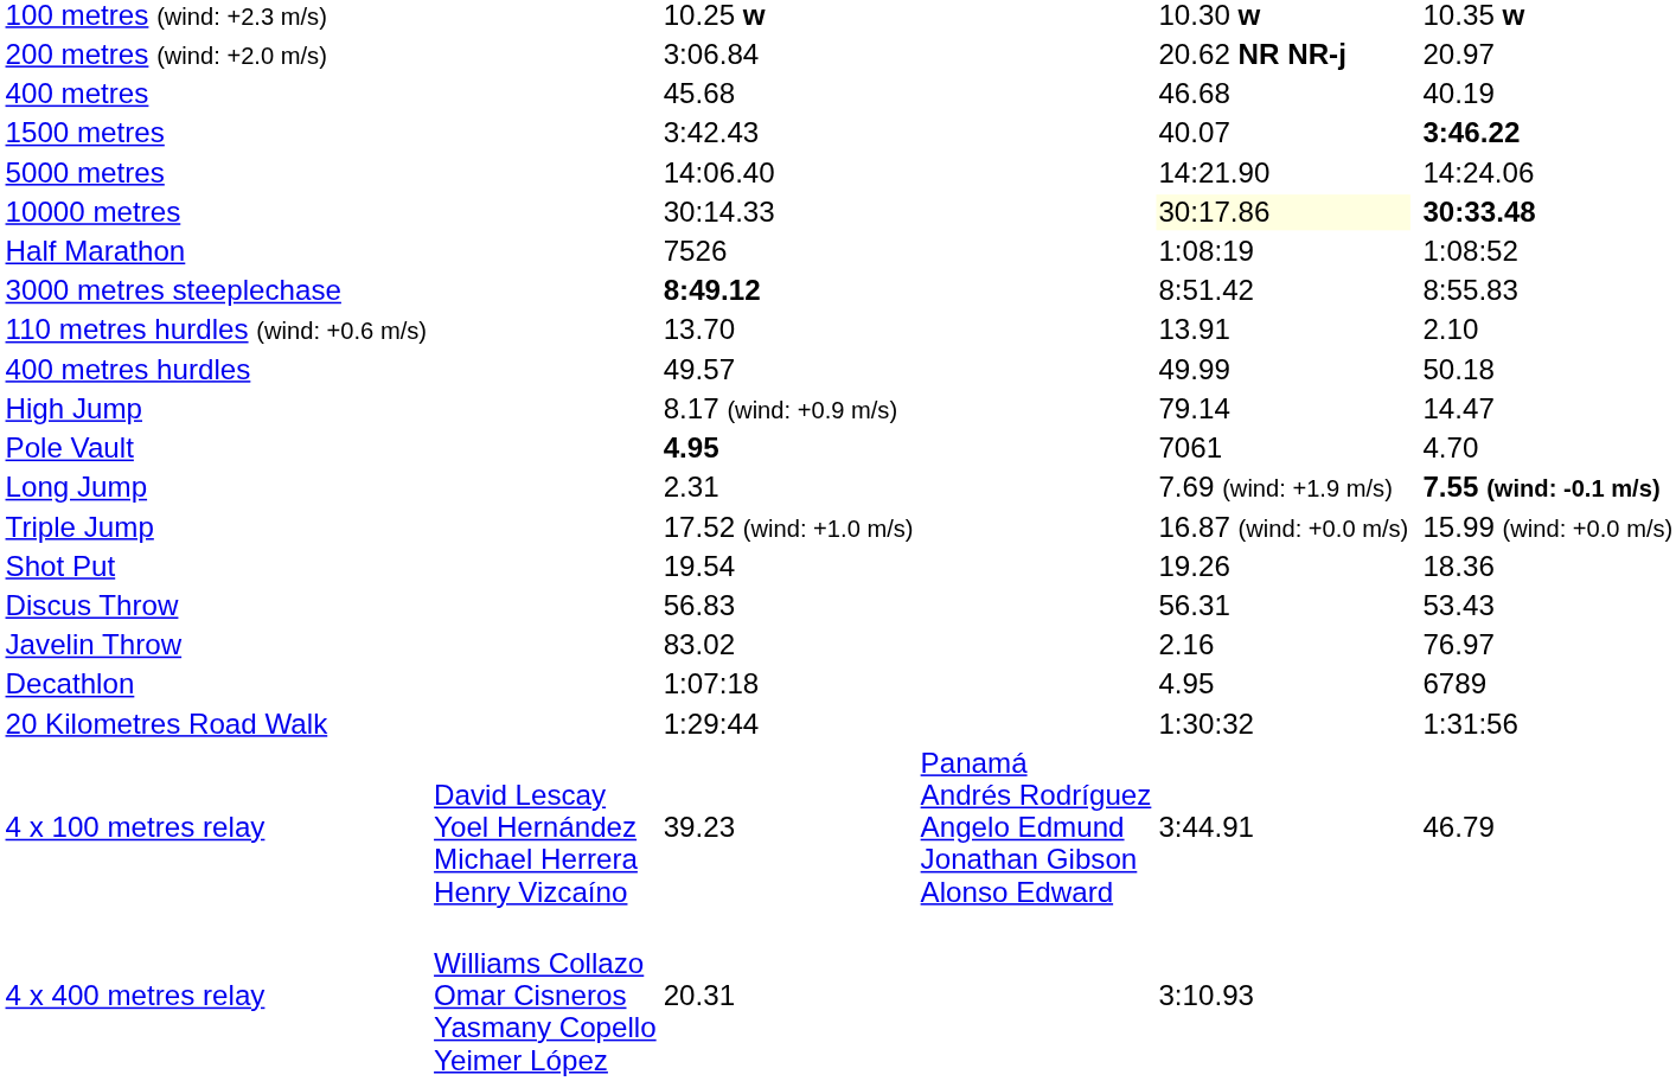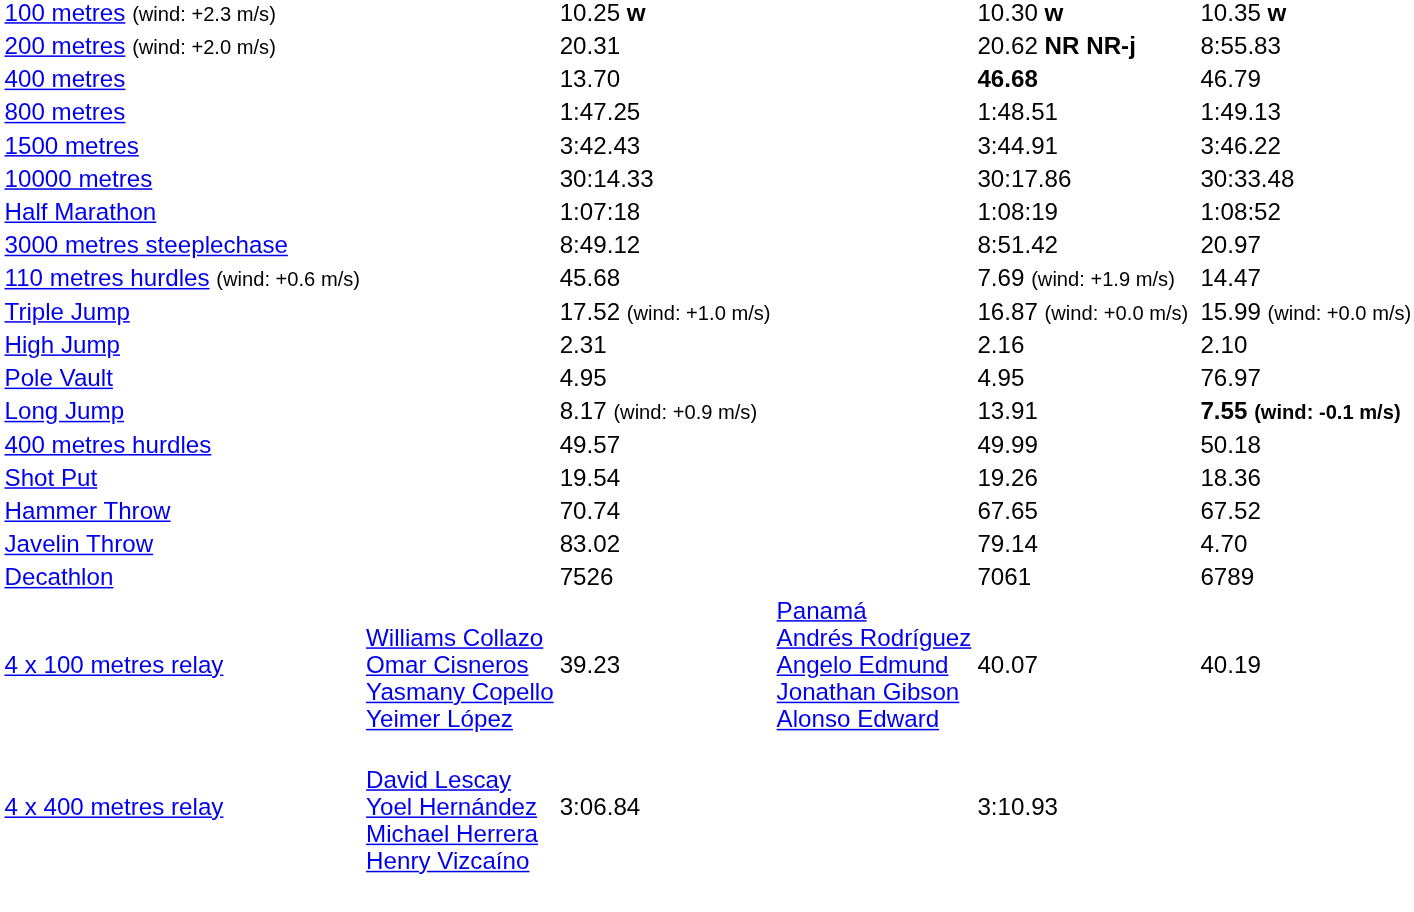200 metres (wind: +2.0 m/s) | column 3: 3:06.84 -> 20.31
200 metres (wind: +2.0 m/s) | column 7: 20.97 -> 8:55.83
400 metres | column 3: 45.68 -> 13.70
400 metres | column 5: normal -> bold
400 metres | column 7: 40.19 -> 46.79
+ row: 800 metres | 1:47.25 | 1:48.51 | 1:49.13
1500 metres | column 5: 40.07 -> 3:44.91
1500 metres | column 7: bold -> normal
- row: 5000 metres | 14:06.40 | 14:21.90 | 14:24.06
10000 metres | column 5: lightyellow background -> no background
10000 metres | column 7: bold -> normal
Half Marathon | column 3: 7526 -> 1:07:18
3000 metres steeplechase | column 3: bold -> normal
3000 metres steeplechase | column 7: 8:55.83 -> 20.97
110 metres hurdles (wind: +0.6 m/s) | column 3: 13.70 -> 45.68
110 metres hurdles (wind: +0.6 m/s) | column 5: 13.91 -> 7.69 (wind: +1.9 m/s)
110 metres hurdles (wind: +0.6 m/s) | column 7: 2.10 -> 14.47
rows swapped: 400 metres hurdles <-> Triple Jump
High Jump | column 3: 8.17 (wind: +0.9 m/s) -> 2.31
High Jump | column 5: 79.14 -> 2.16
High Jump | column 7: 14.47 -> 2.10
Pole Vault | column 3: bold -> normal
Pole Vault | column 5: 7061 -> 4.95
Pole Vault | column 7: 4.70 -> 76.97
Long Jump | column 3: 2.31 -> 8.17 (wind: +0.9 m/s)
Long Jump | column 5: 7.69 (wind: +1.9 m/s) -> 13.91
- row: Discus Throw | 56.83 | 56.31 | 53.43
+ row: Hammer Throw | 70.74 | 67.65 | 67.52
Javelin Throw | column 5: 2.16 -> 79.14
Javelin Throw | column 7: 76.97 -> 4.70
Decathlon | column 3: 1:07:18 -> 7526
Decathlon | column 5: 4.95 -> 7061
- row: 20 Kilometres Road Walk | 1:29:44 | 1:30:32 | 1:31:56
4 x 100 metres relay | column 2: David Lescay Yoel Hernández Michael Herrera Henry Vizcaíno -> Williams Collazo Omar Cisneros Yasmany Copello Yeimer López
4 x 100 metres relay | column 5: 3:44.91 -> 40.07
4 x 100 metres relay | column 7: 46.79 -> 40.19
4 x 400 metres relay | column 2: Williams Collazo Omar Cisneros Yasmany Copello Yeimer López -> David Lescay Yoel Hernández Michael Herrera Henry Vizcaíno
4 x 400 metres relay | column 3: 20.31 -> 3:06.84
